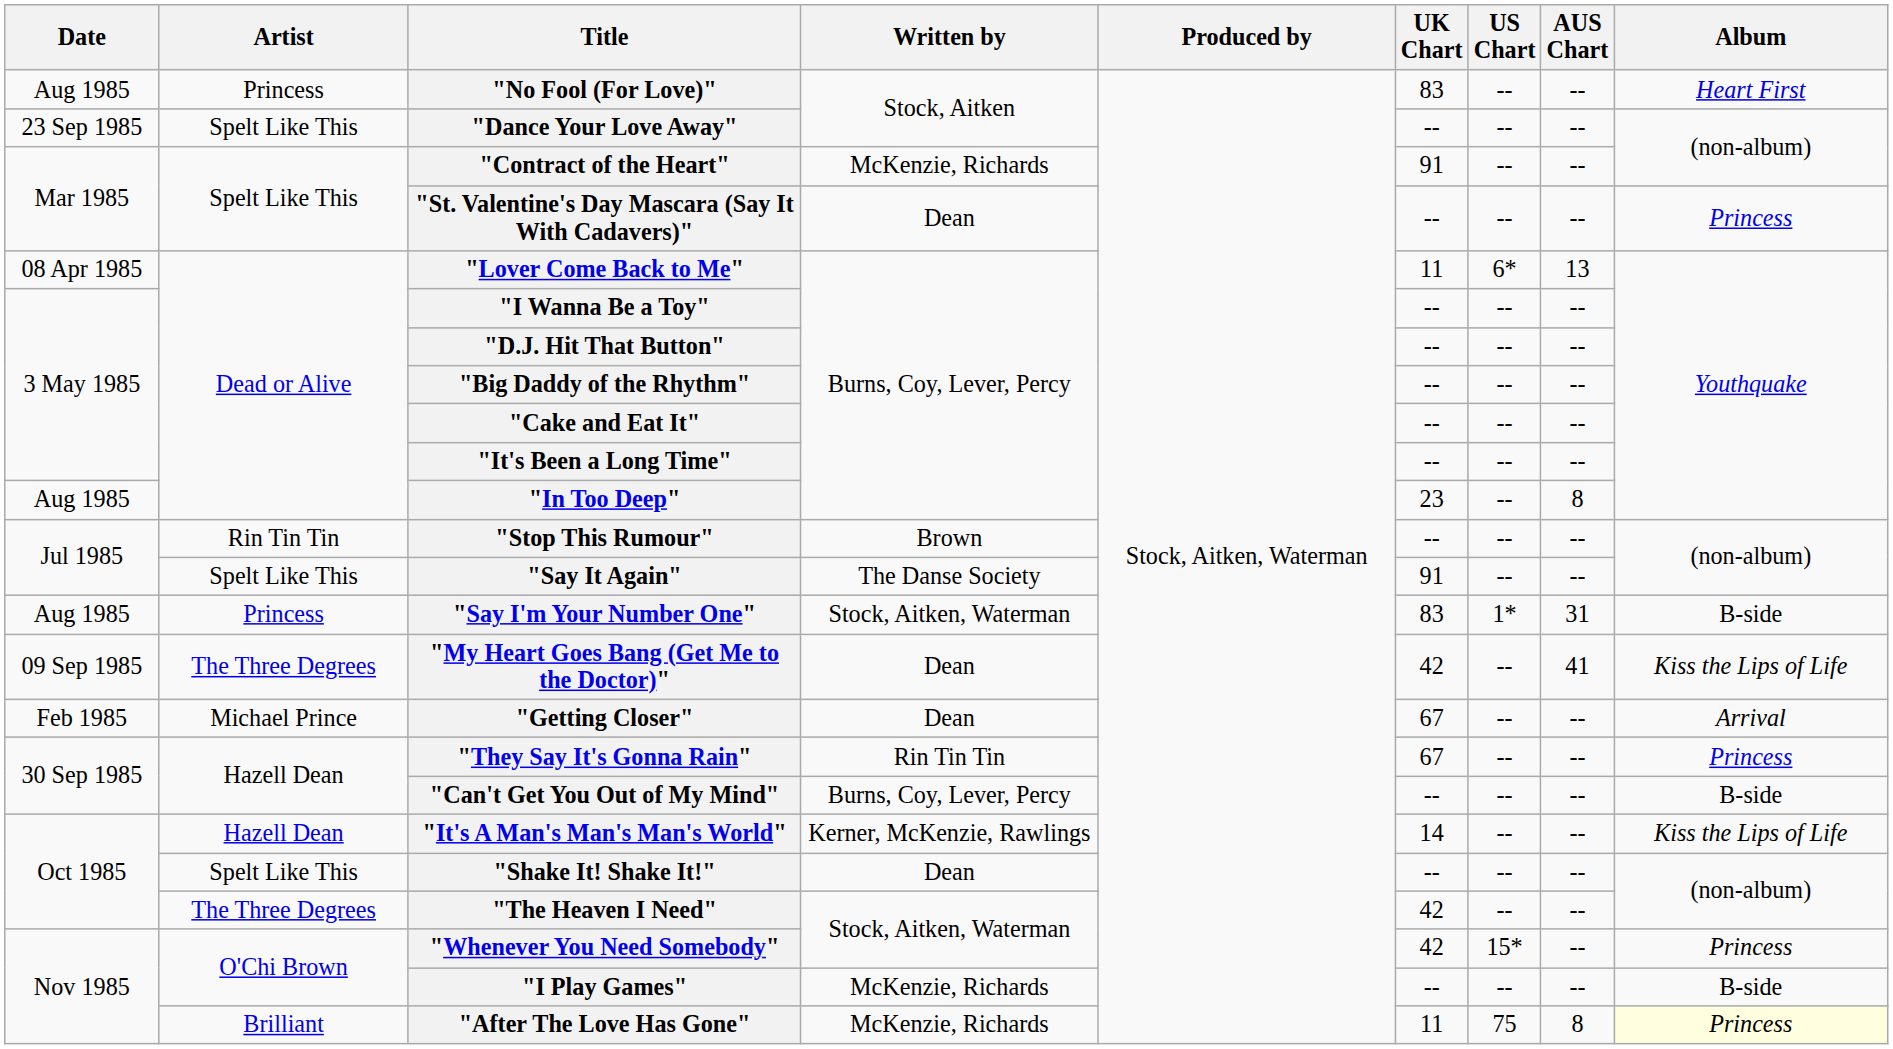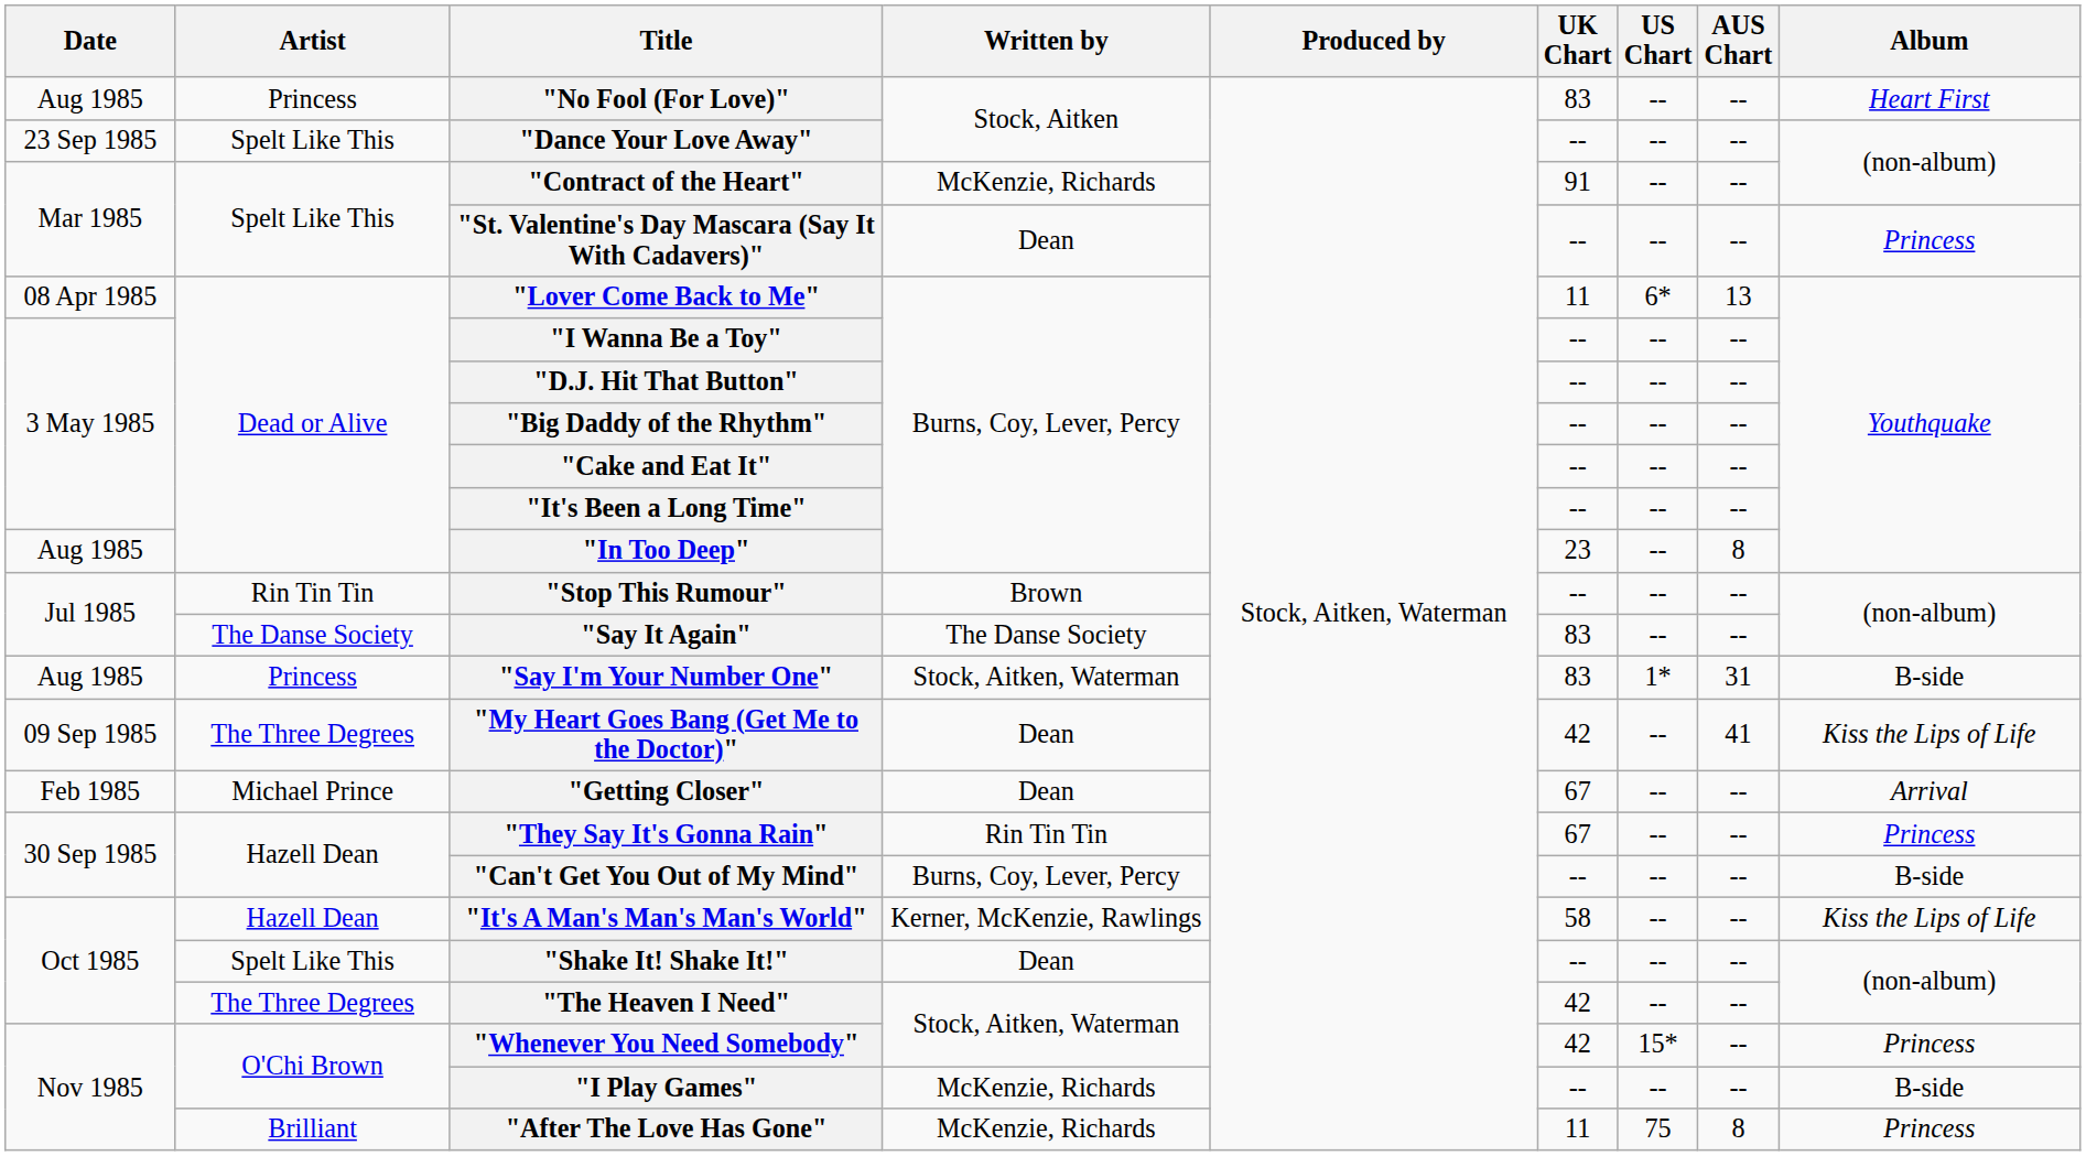"Say It Again" | Artist: Spelt Like This -> The Danse Society
"Say It Again" | UK Chart: 91 -> 83
"It's A Man's Man's Man's World" | UK Chart: 14 -> 58
"After The Love Has Gone" | Album: lightyellow background -> no background
